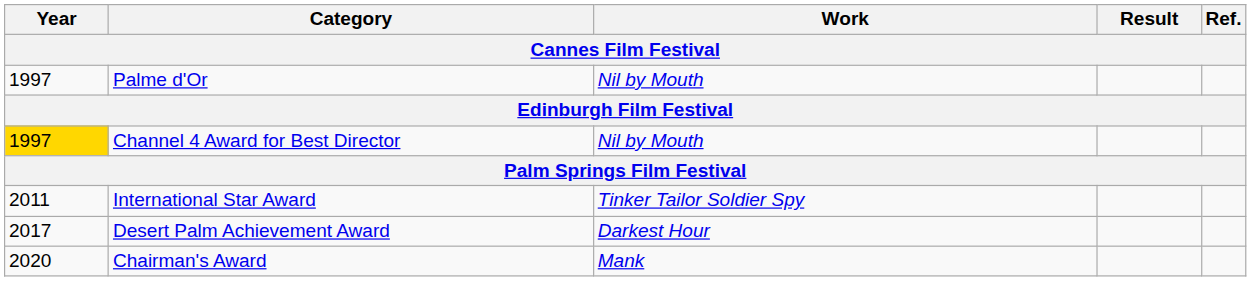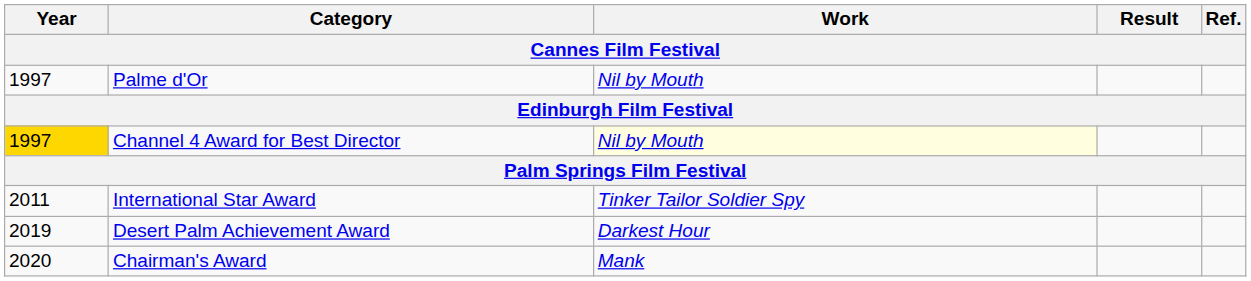Channel 4 Award for Best Director | Work: no background -> lightyellow background
Desert Palm Achievement Award | Year: 2017 -> 2019
